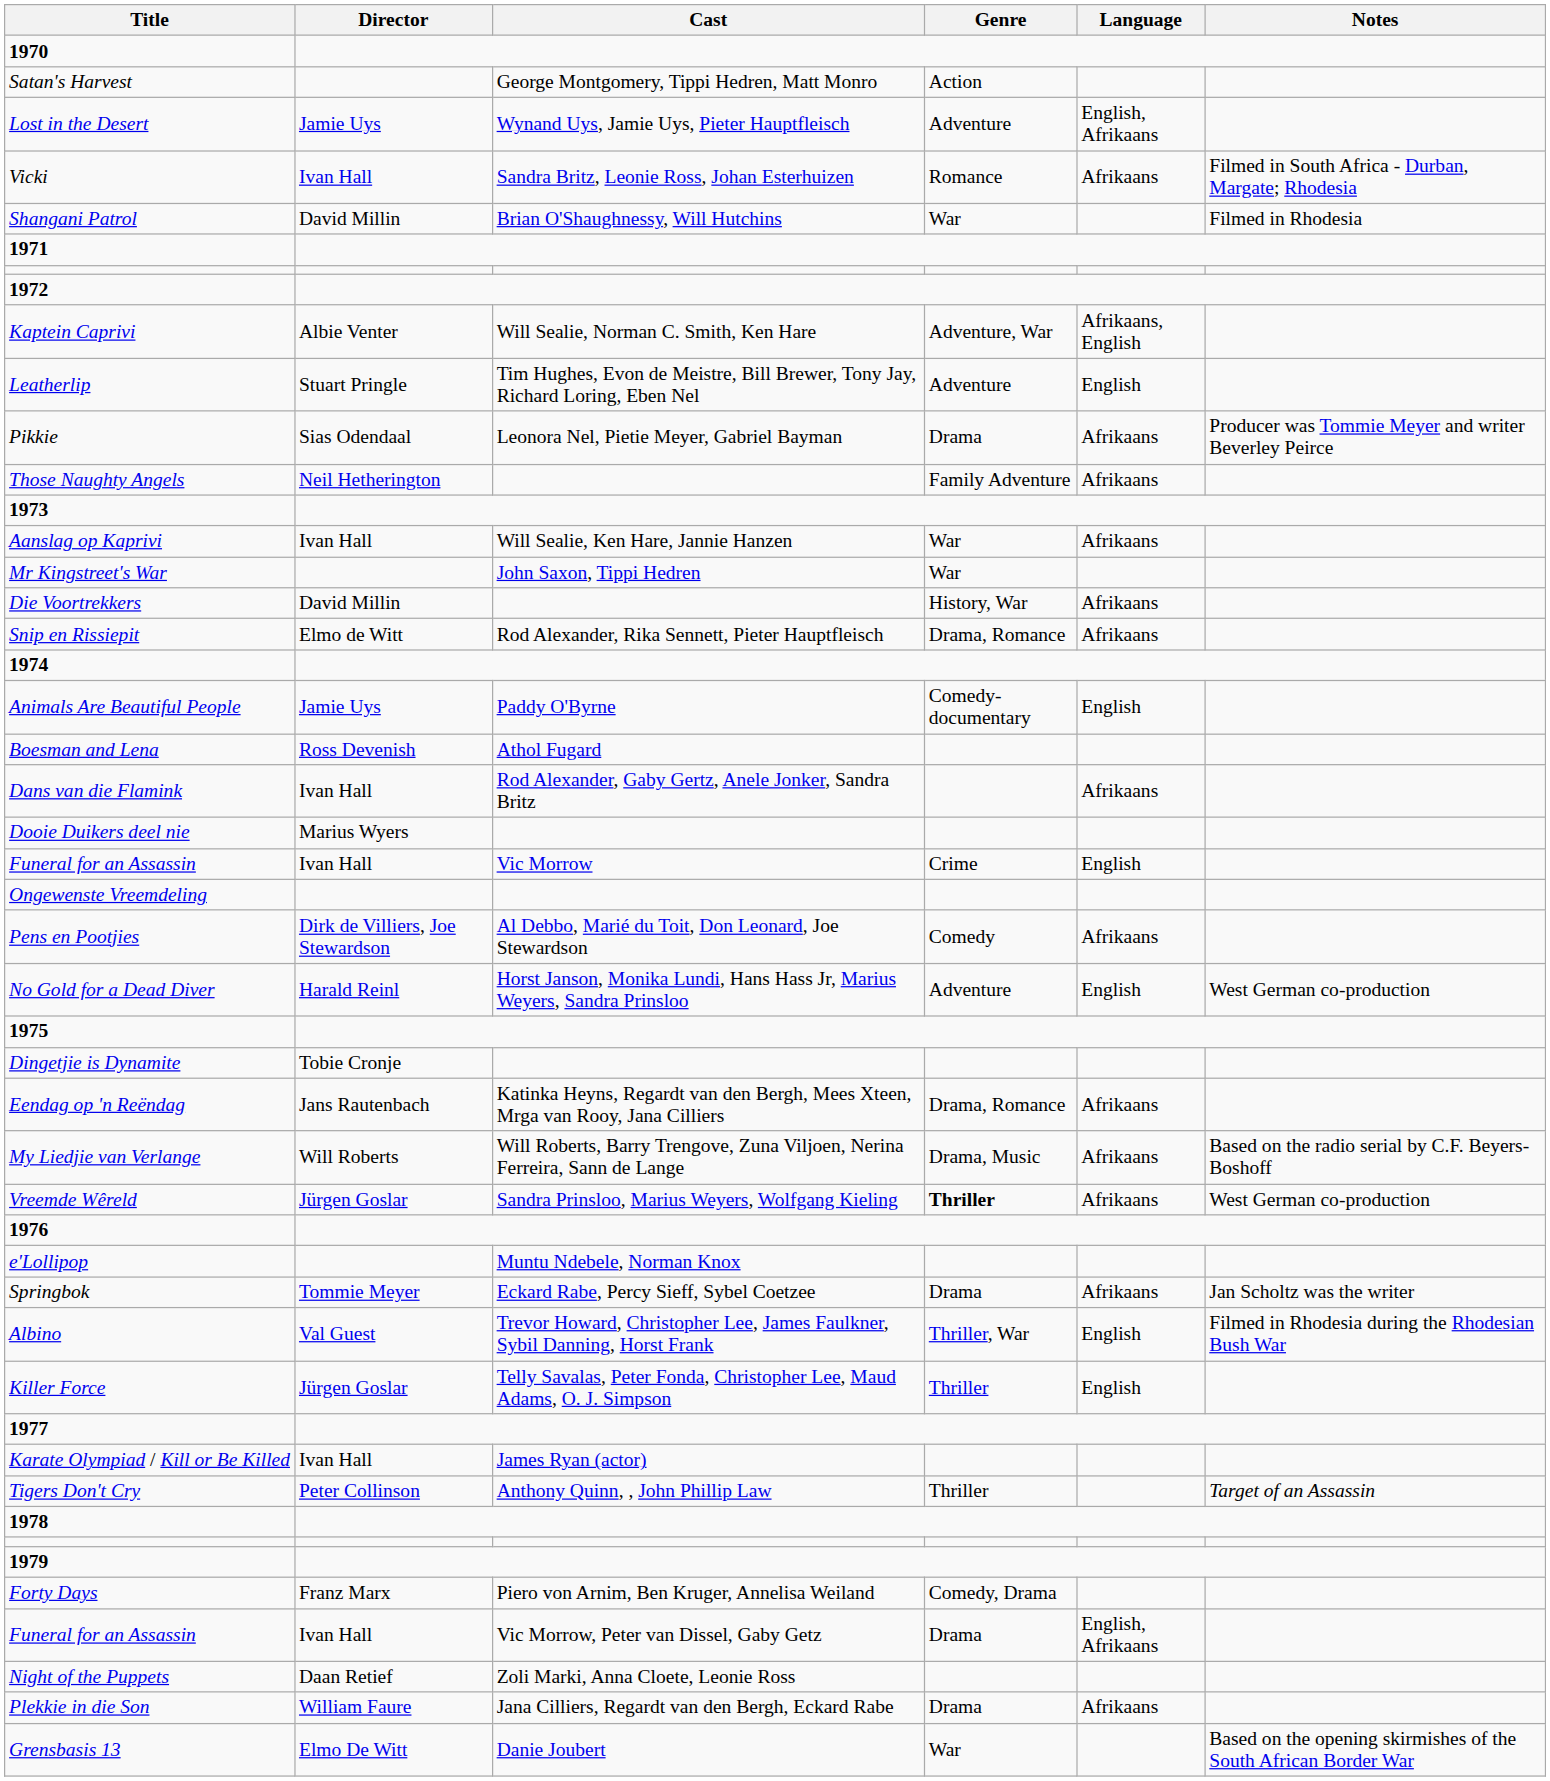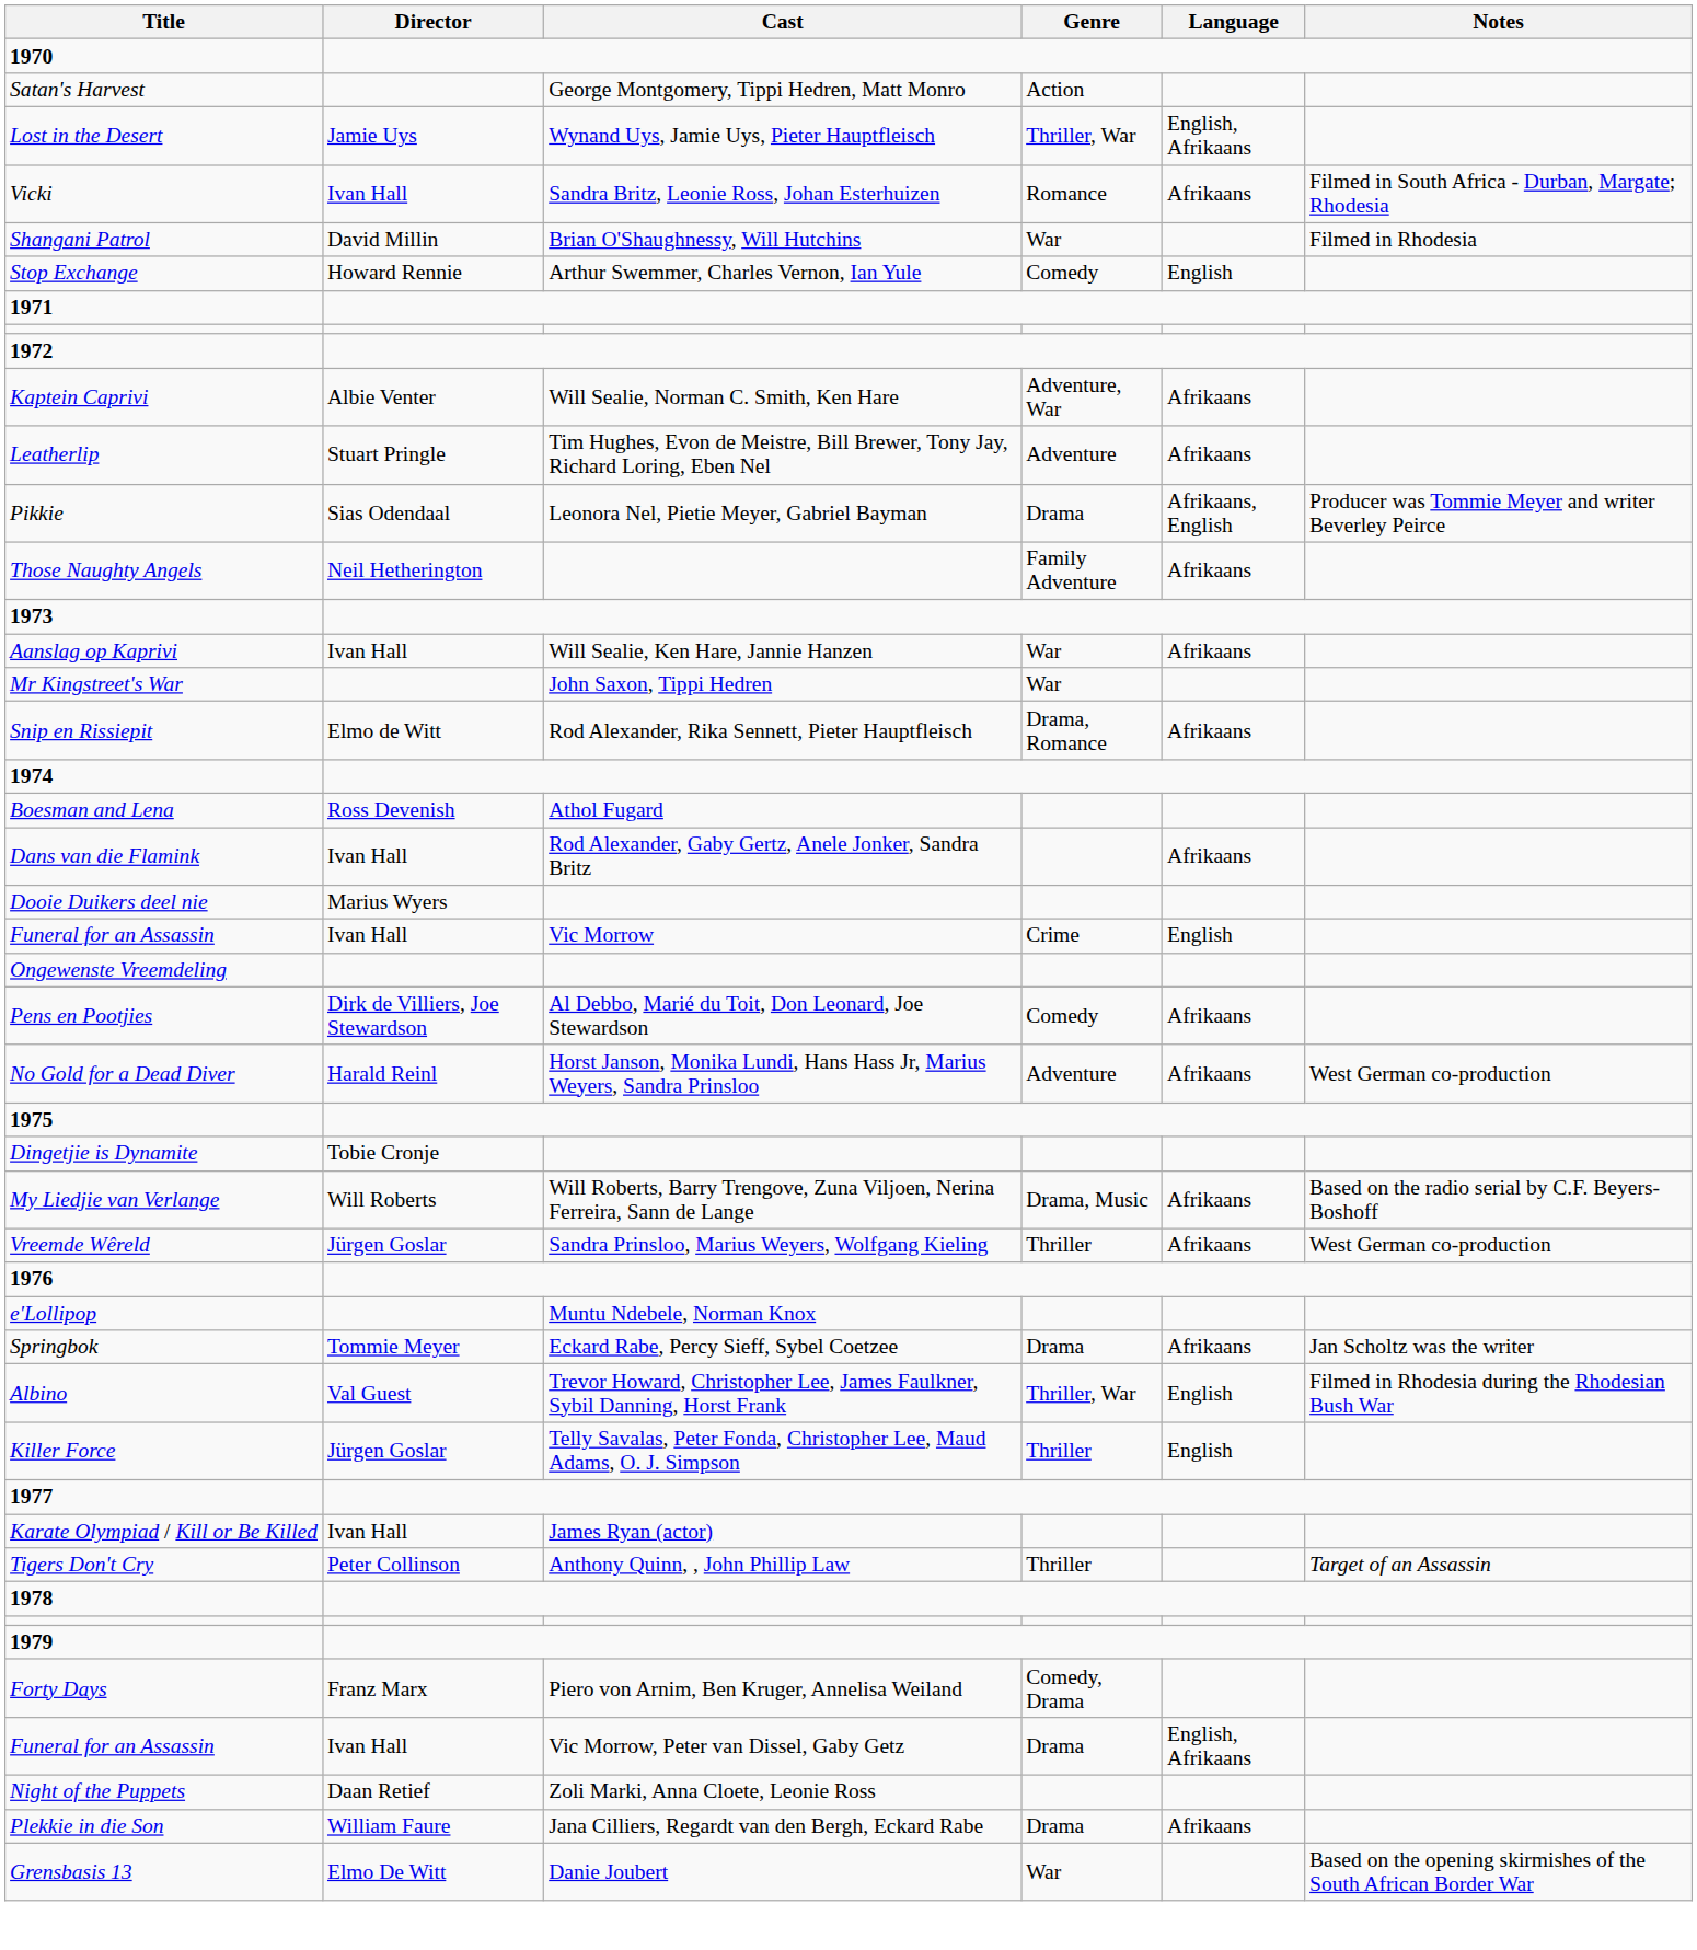Lost in the Desert | Genre: Adventure -> Thriller, War
+ row: Stop Exchange | Howard Rennie | Arthur Swemmer, Charles Vernon, Ian Yule | Comedy | English
Kaptein Caprivi | Language: Afrikaans, English -> Afrikaans
Leatherlip | Language: English -> Afrikaans
Pikkie | Language: Afrikaans -> Afrikaans, English
- row: Die Voortrekkers | David Millin | History, War | Afrikaans
- row: Animals Are Beautiful People | Jamie Uys | Paddy O'Byrne | Comedy-documentary | English
No Gold for a Dead Diver | Language: English -> Afrikaans
- row: Eendag op 'n Reëndag | Jans Rautenbach | Katinka Heyns, Regardt van den Bergh, Mees Xteen, Mrga van Rooy, Jana Cilliers | Drama, Romance | Afrikaans
Vreemde Wêreld | Genre: bold -> normal
